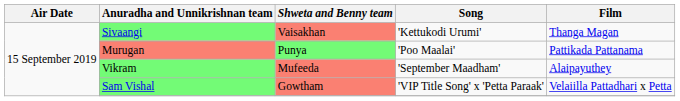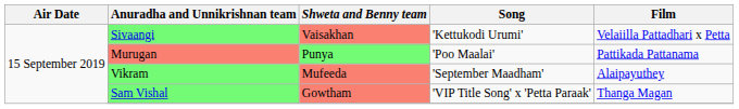Sivaangi | Film: Thanga Magan -> Velaiilla Pattadhari x Petta
Sam Vishal | Film: Velaiilla Pattadhari x Petta -> Thanga Magan
